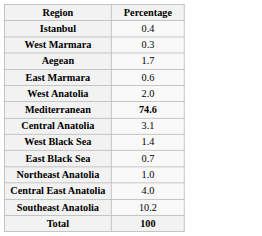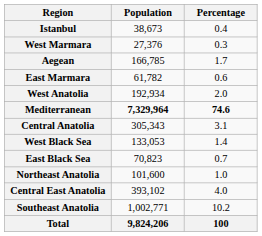+ column: Population | 38,673 | 27,376 | 166,785 | 61,782 | 192,934 | 7,329,964 | 305,343 | 133,053 | 70,823 | 101,600 | 393,102 | 1,002,771 | 9,824,206
